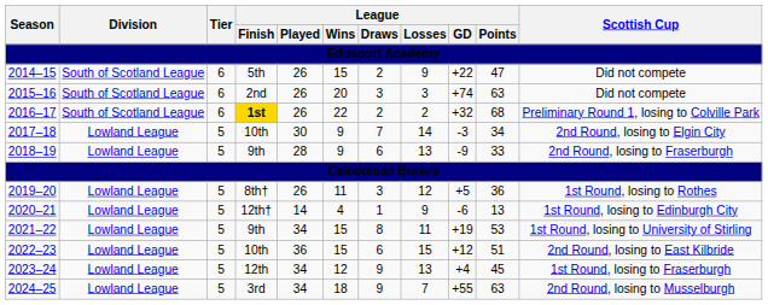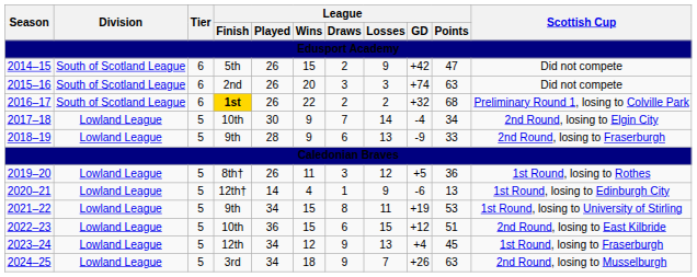2014–15 | League / GD: +22 -> +42
2017–18 | League / GD: -3 -> -4
2024–25 | League / GD: +55 -> +26
